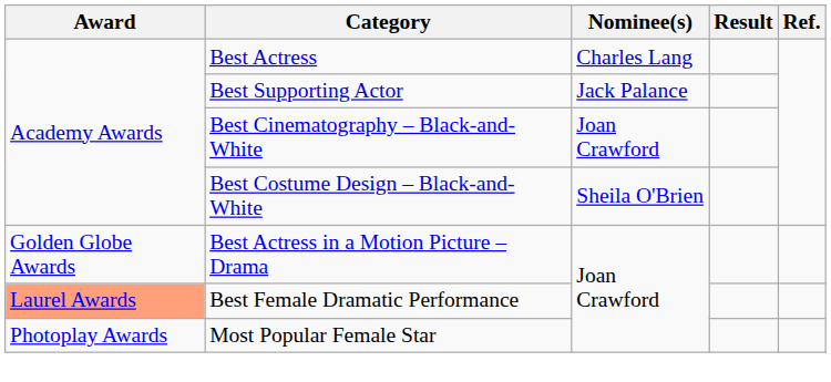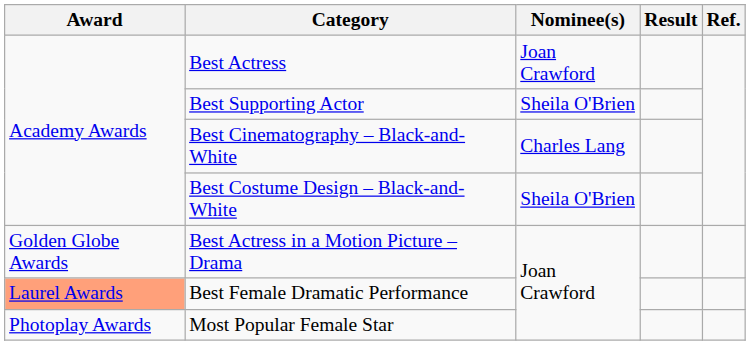Best Actress | Nominee(s): Charles Lang -> Joan Crawford
Best Supporting Actor | Nominee(s): Jack Palance -> Sheila O'Brien
Best Cinematography – Black-and-White | Nominee(s): Joan Crawford -> Charles Lang
